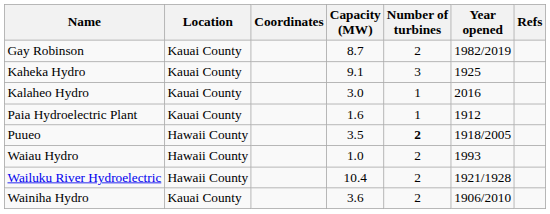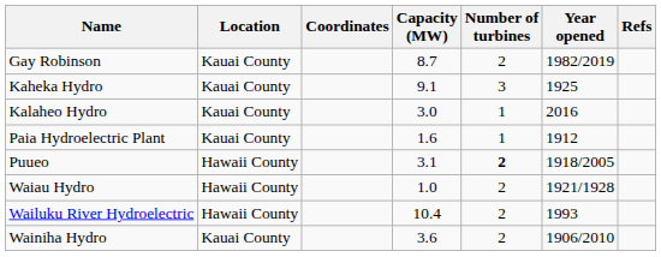Puueo | Capacity (MW): 3.5 -> 3.1
Waiau Hydro | Year opened: 1993 -> 1921/1928
Wailuku River Hydroelectric | Year opened: 1921/1928 -> 1993
